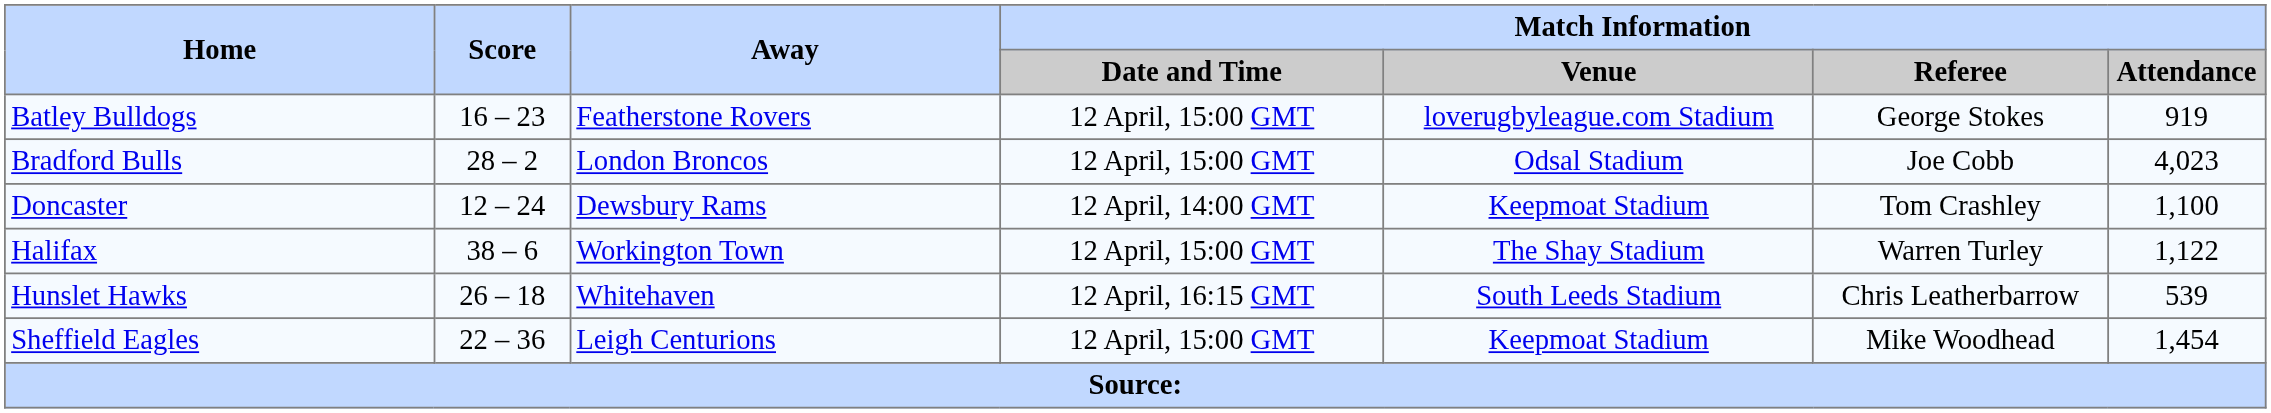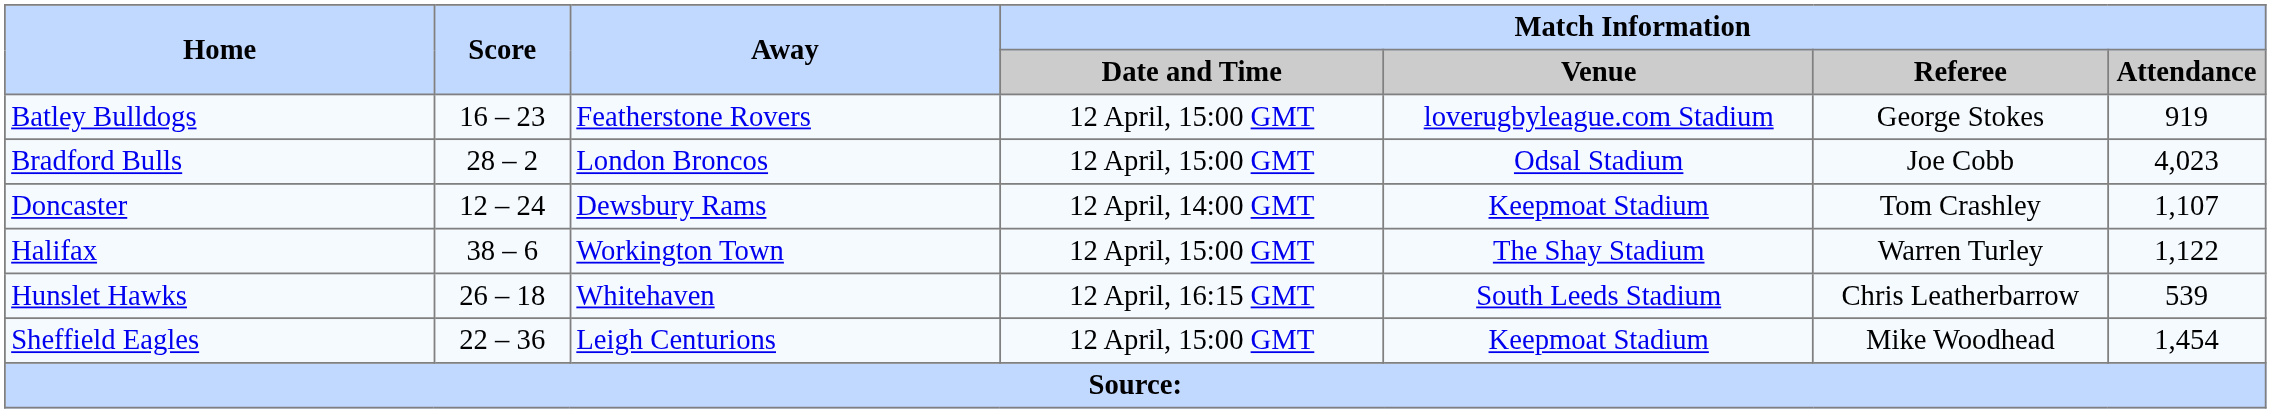Doncaster | Match Information / Attendance: 1,100 -> 1,107
